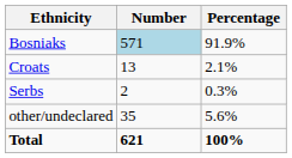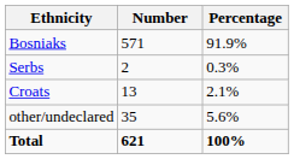Bosniaks | Number: lightblue background -> no background
rows swapped: Croats <-> Serbs
